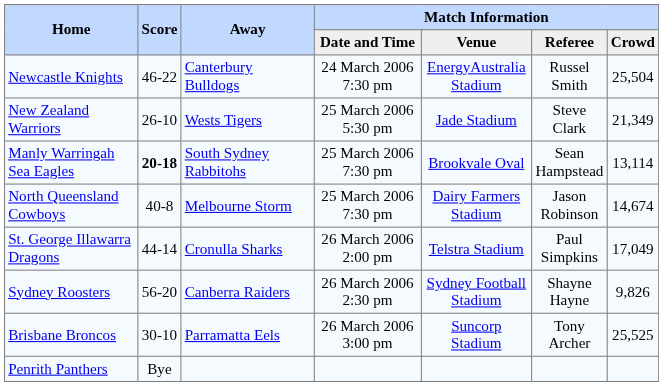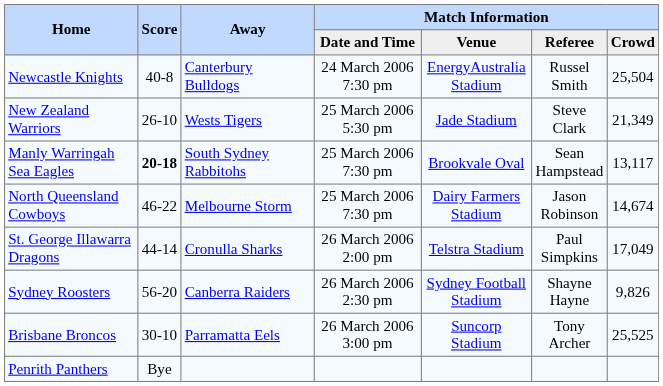Newcastle Knights | Score: 46-22 -> 40-8
Manly Warringah Sea Eagles | Match Information / Crowd: 13,114 -> 13,117
North Queensland Cowboys | Score: 40-8 -> 46-22
